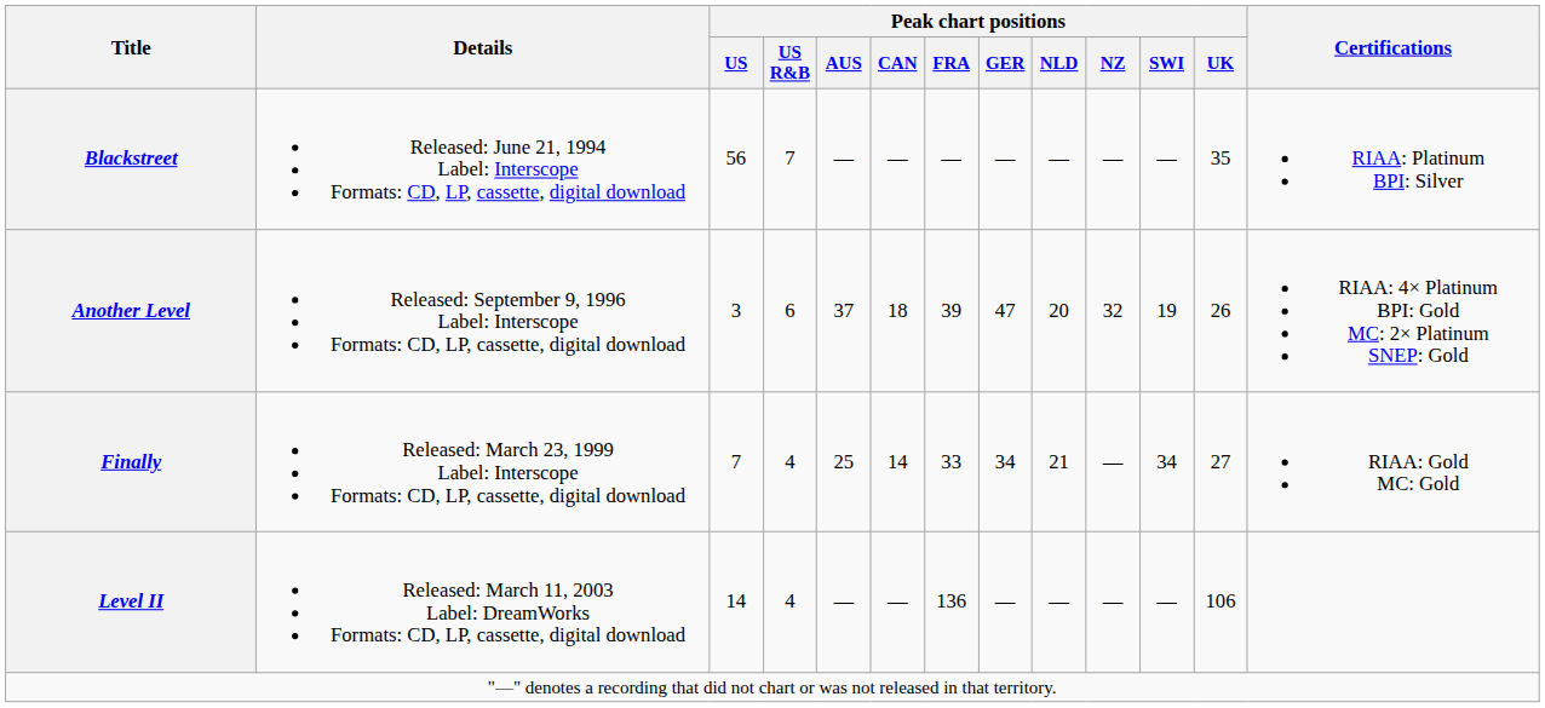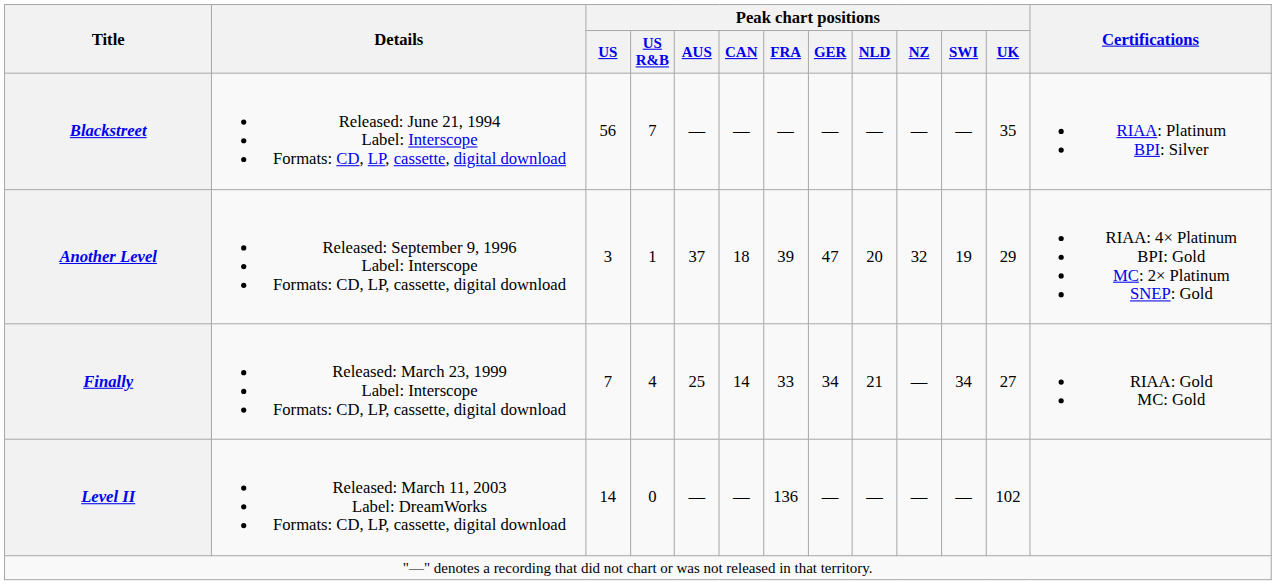Another Level | Peak chart positions / US R&B: 6 -> 1
Another Level | Peak chart positions / UK: 26 -> 29
Level II | Peak chart positions / US R&B: 4 -> 0
Level II | Peak chart positions / UK: 106 -> 102
